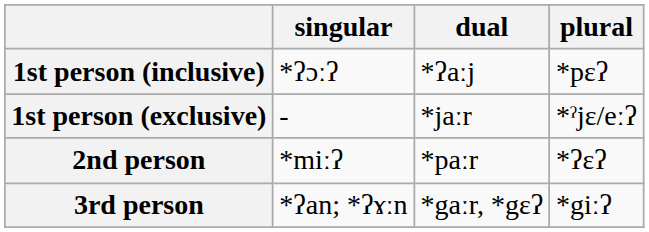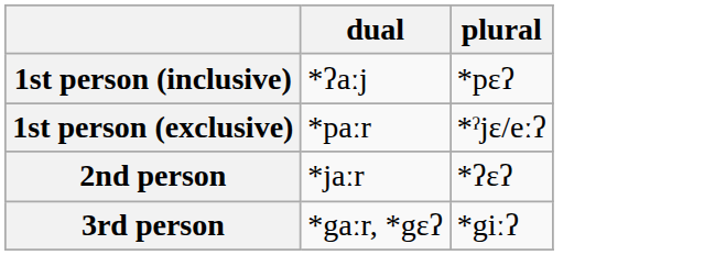- column: singular | *ʔɔːʔ | - | *miːʔ | *ʔan; *ʔɤːn
1st person (exclusive) | dual: *jaːr -> *paːr
2nd person | dual: *paːr -> *jaːr
